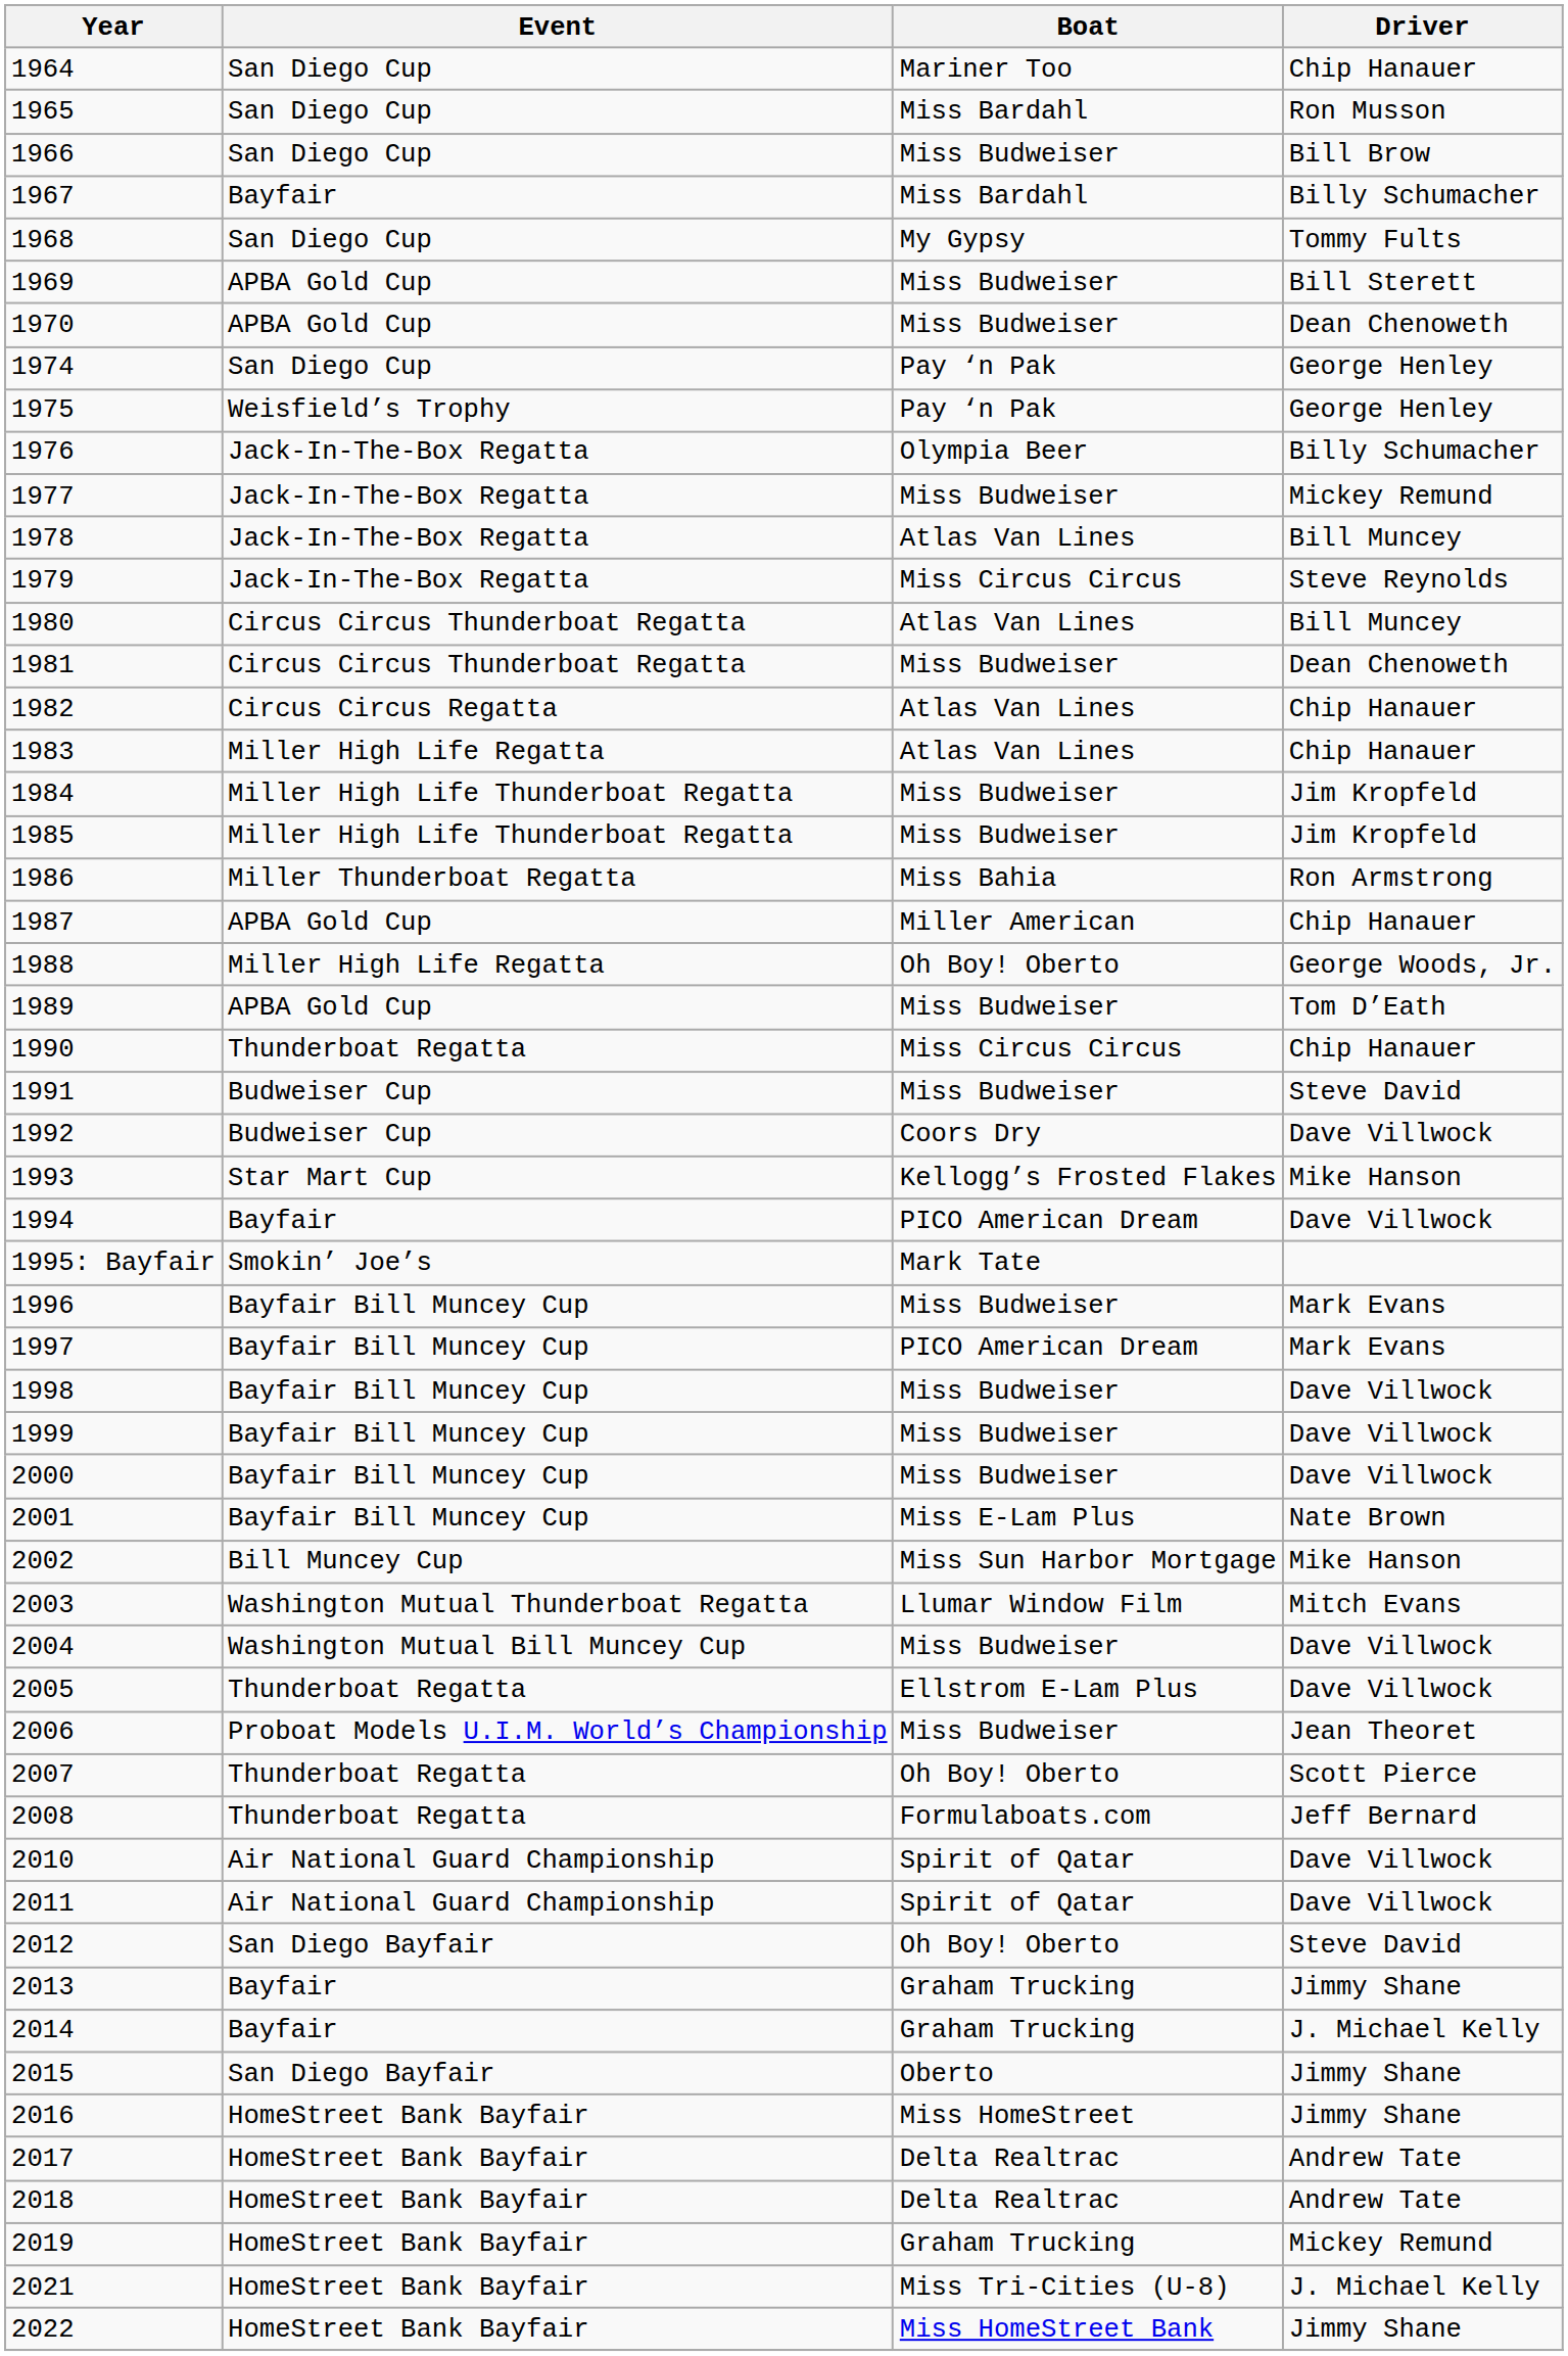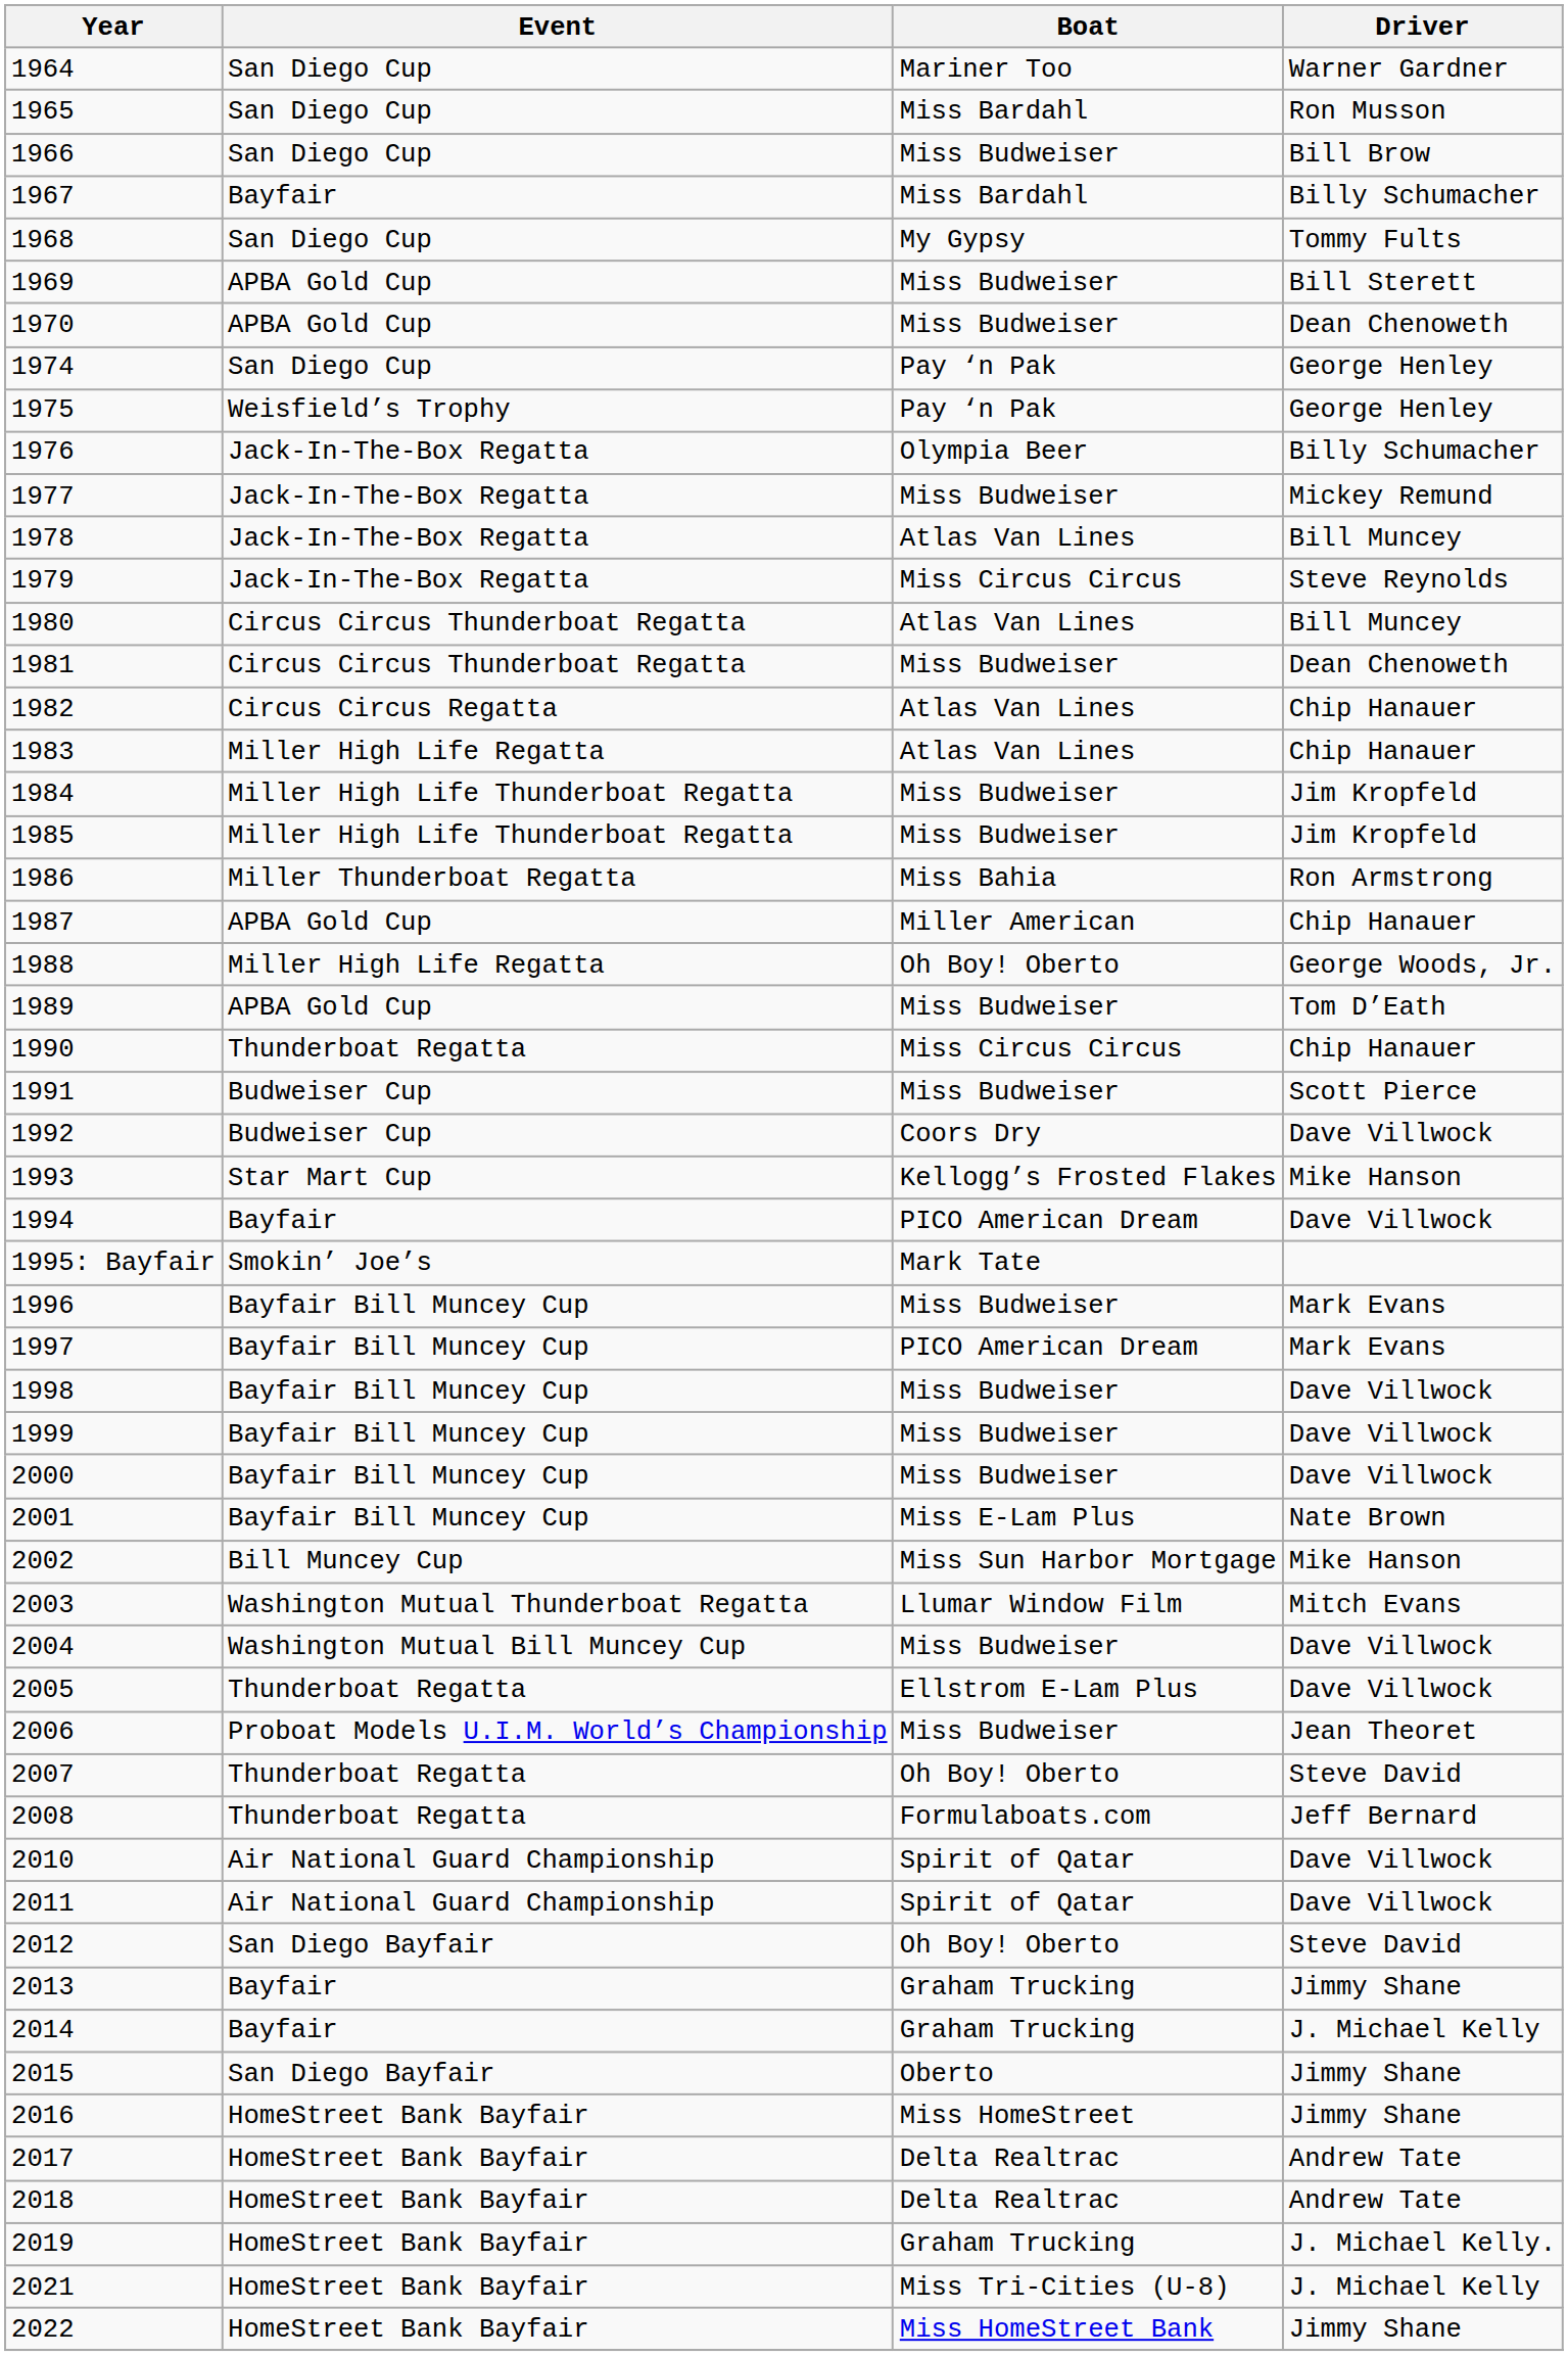1964 | Driver: Chip Hanauer -> Warner Gardner
1991 | Driver: Steve David -> Scott Pierce
2007 | Driver: Scott Pierce -> Steve David
2019 | Driver: Mickey Remund -> J. Michael Kelly.
